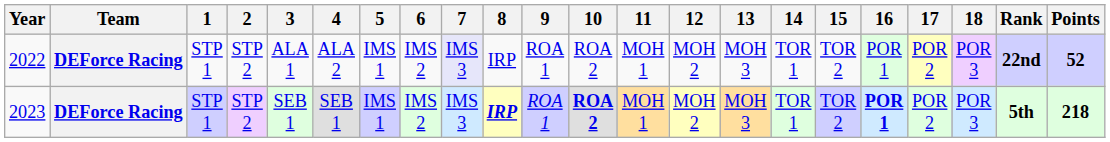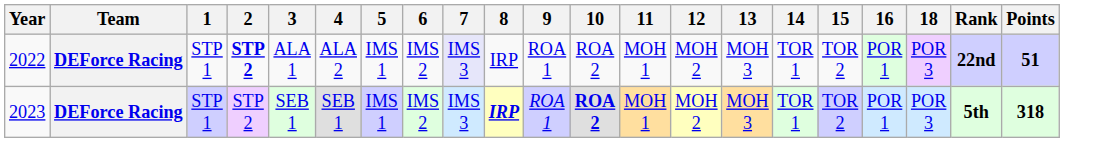- column: 17 | POR 2 | POR 2
2022 | 2: normal -> bold
2022 | Points: 52 -> 51
2023 | 16: bold -> normal
2023 | Points: 218 -> 318
